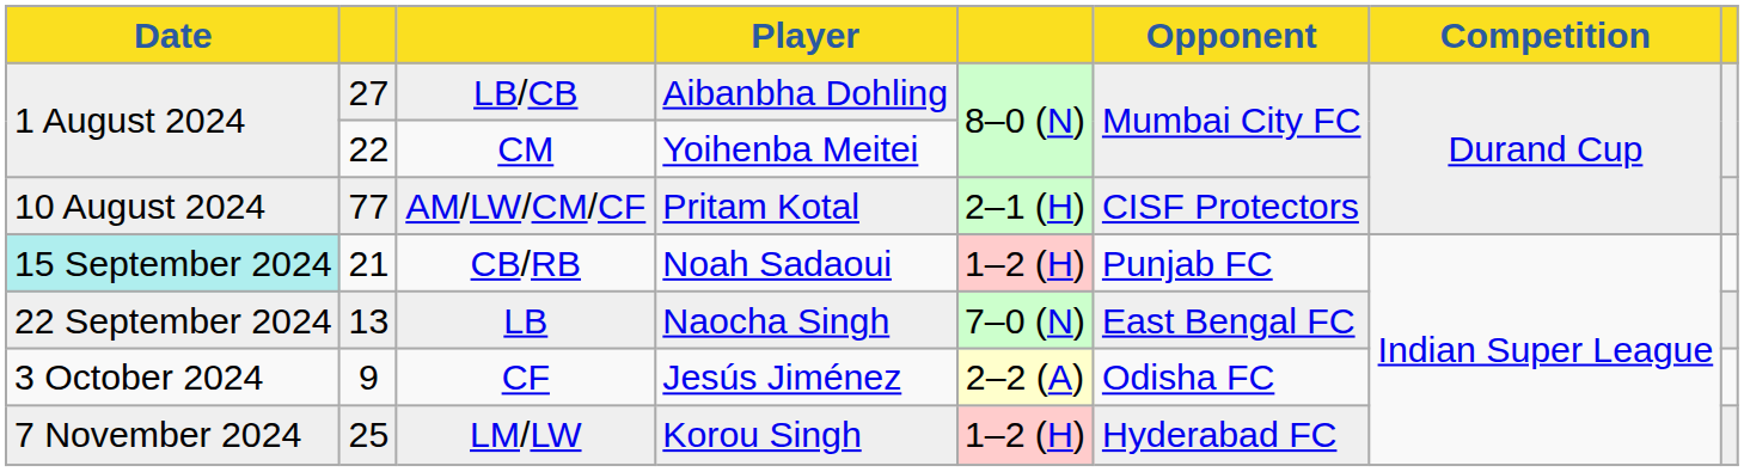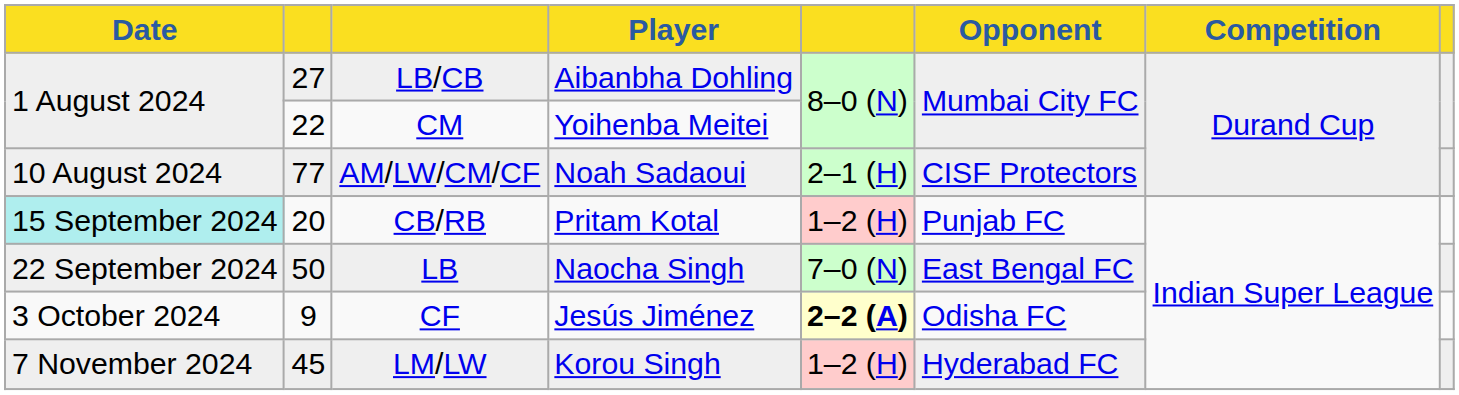AM/LW/CM/CF | Player: Pritam Kotal -> Noah Sadaoui
CB/RB | column 2: 21 -> 20
CB/RB | Player: Noah Sadaoui -> Pritam Kotal
LB | column 2: 13 -> 50
CF | column 5: normal -> bold
LM/LW | column 2: 25 -> 45
